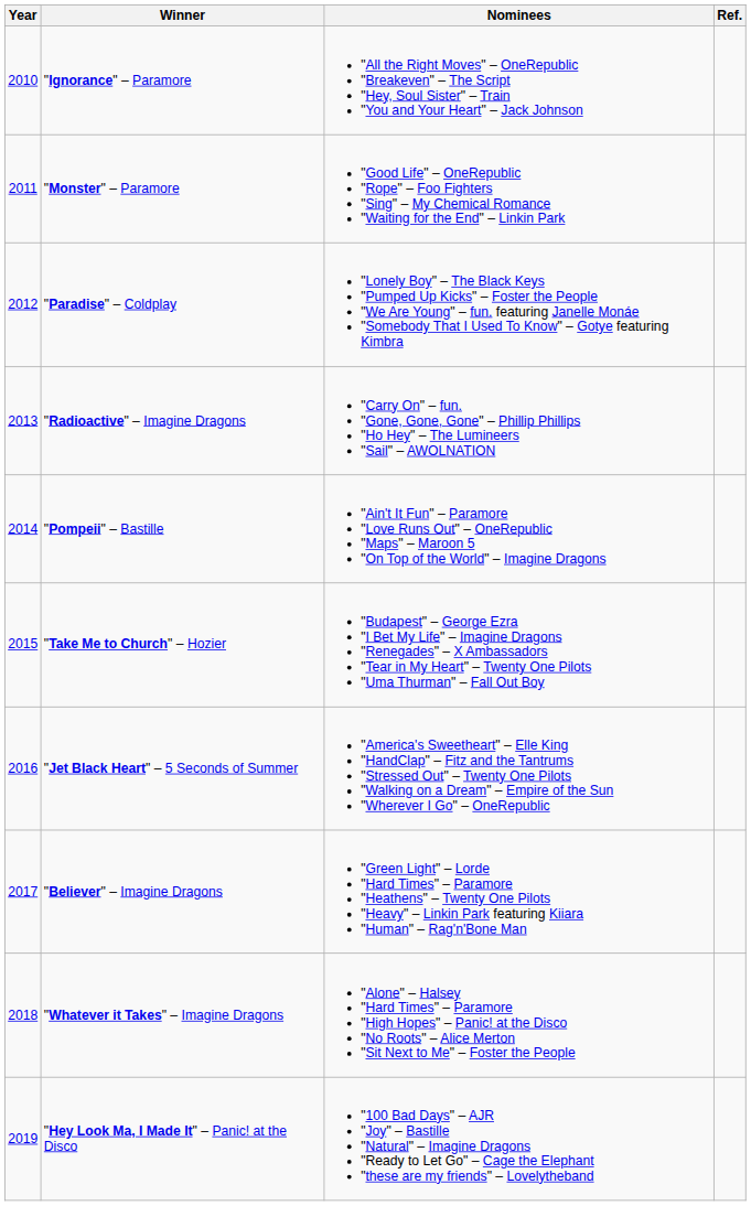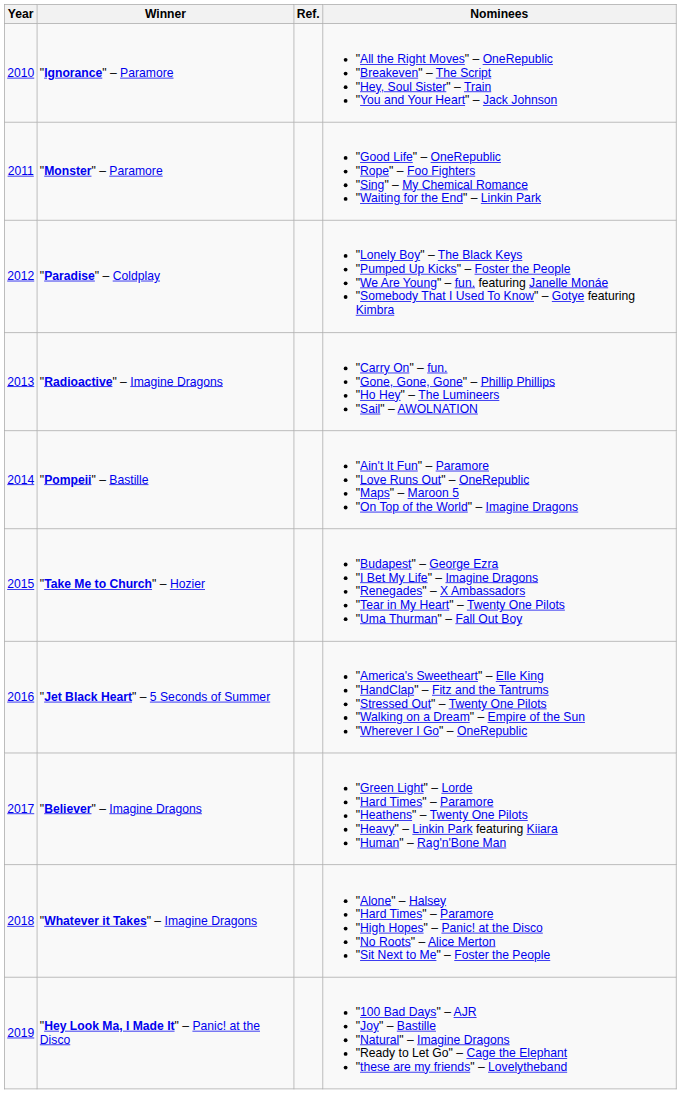columns swapped: Nominees <-> Ref.
